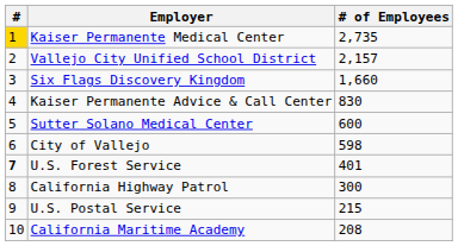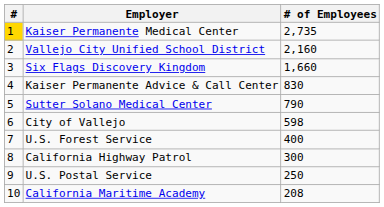Vallejo City Unified School District | # of Employees: 2,157 -> 2,160
Sutter Solano Medical Center | # of Employees: 600 -> 790
U.S. Forest Service | #: bold -> normal
U.S. Forest Service | # of Employees: 401 -> 400
U.S. Postal Service | # of Employees: 215 -> 250
